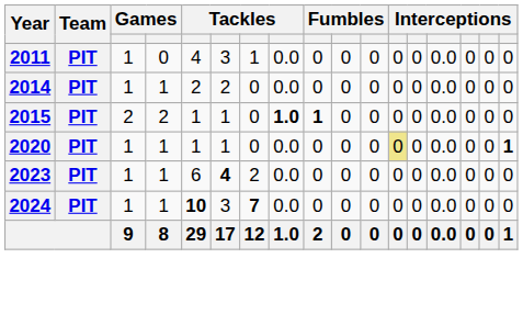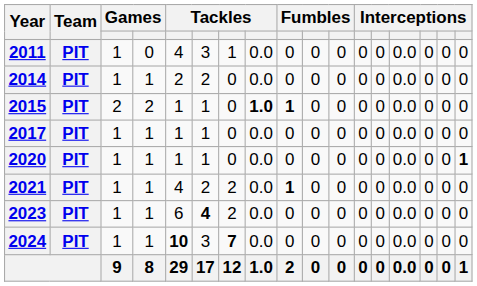+ row: 2017 | PIT | 1 | 1 | 1 | 1 | 0 | 0.0 | 0 | 0 | 0 | 0 | 0 | 0.0 | 0 | 0 | 0
2020 | column 12: khaki background -> no background
+ row: 2021 | PIT | 1 | 1 | 4 | 2 | 2 | 0.0 | 1 | 0 | 0 | 0 | 0 | 0.0 | 0 | 0 | 0
